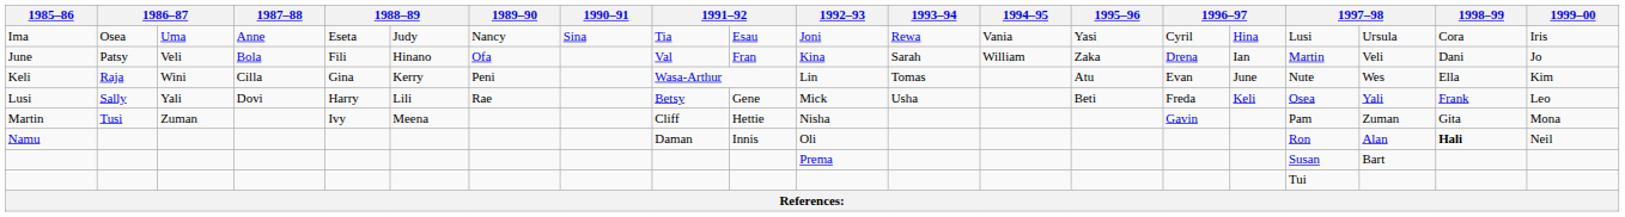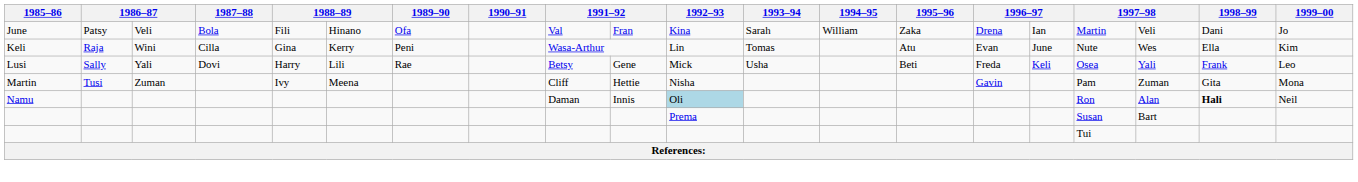- row: Ima | Osea | Uma | Anne | Eseta | Judy | Nancy | Sina | Tia | Esau | Joni | Rewa | Vania | Yasi | Cyril | Hina | Lusi | Ursula | Cora | Iris
Namu | 1992–93: no background -> lightblue background
